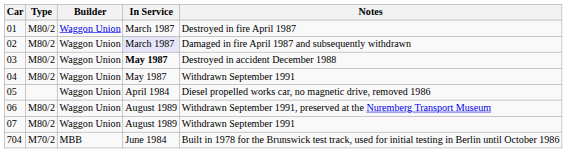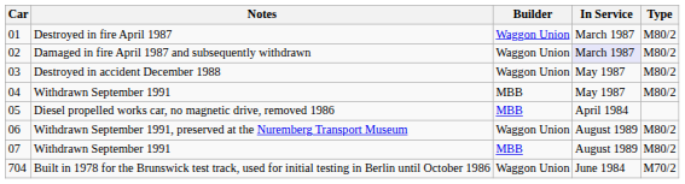columns swapped: Type <-> Notes
03 | In Service: bold -> normal
04 | Builder: Waggon Union -> MBB
05 | Builder: Waggon Union -> MBB
07 | Builder: Waggon Union -> MBB
704 | Builder: MBB -> Waggon Union
